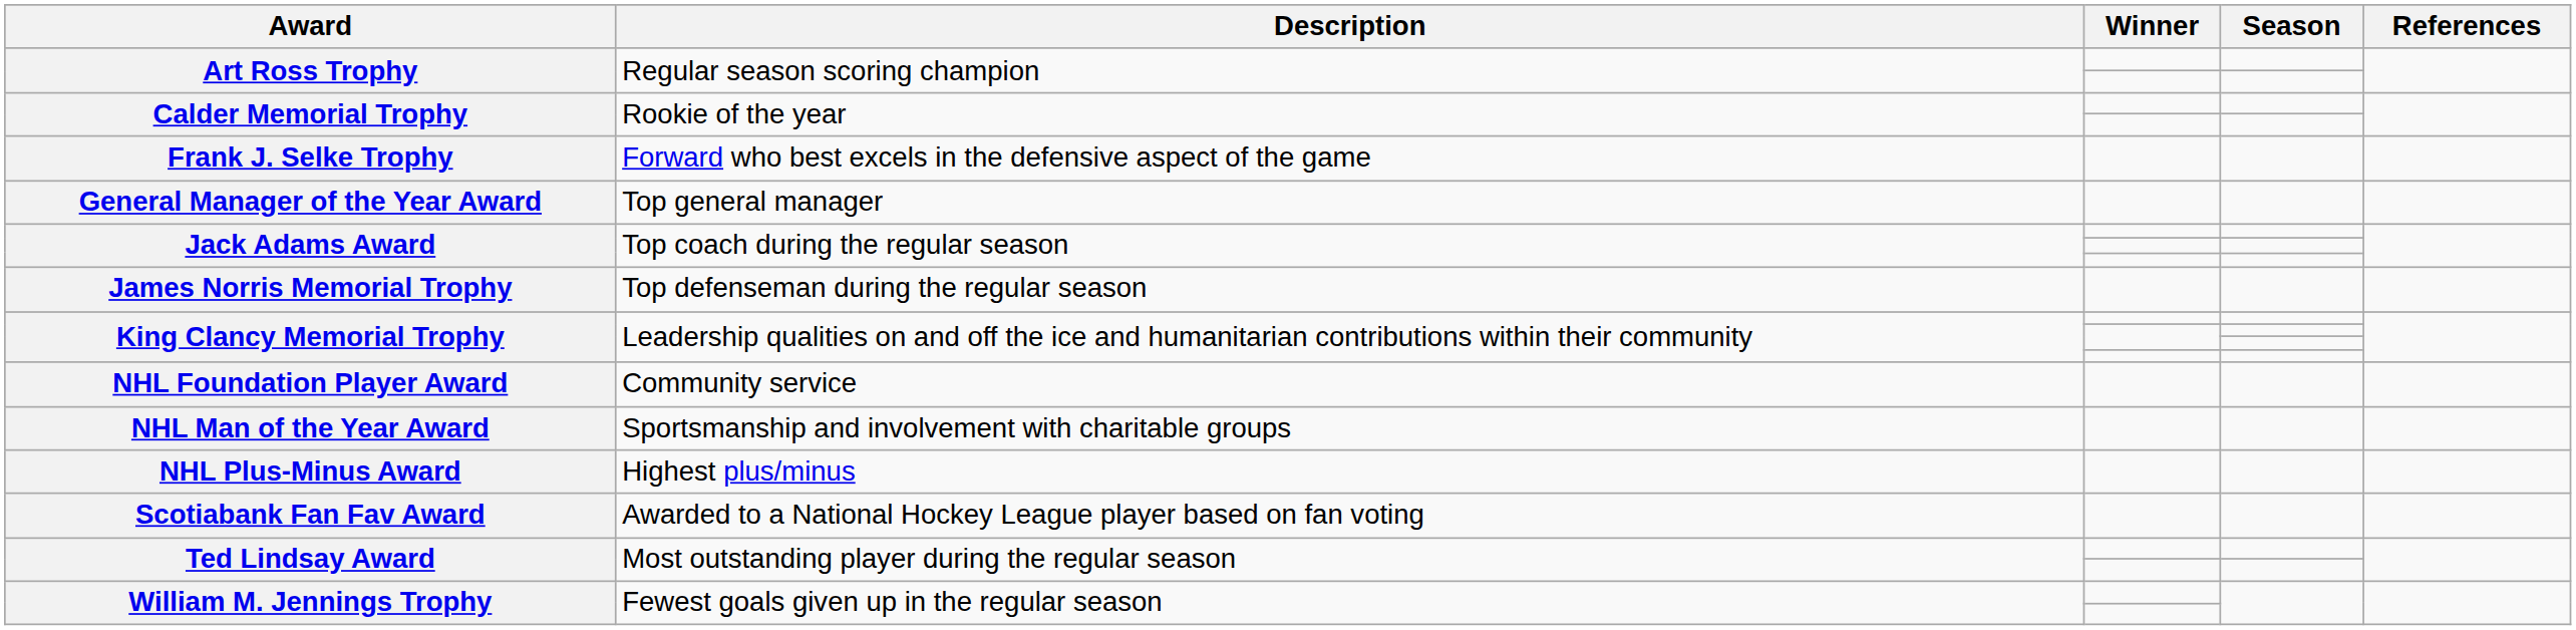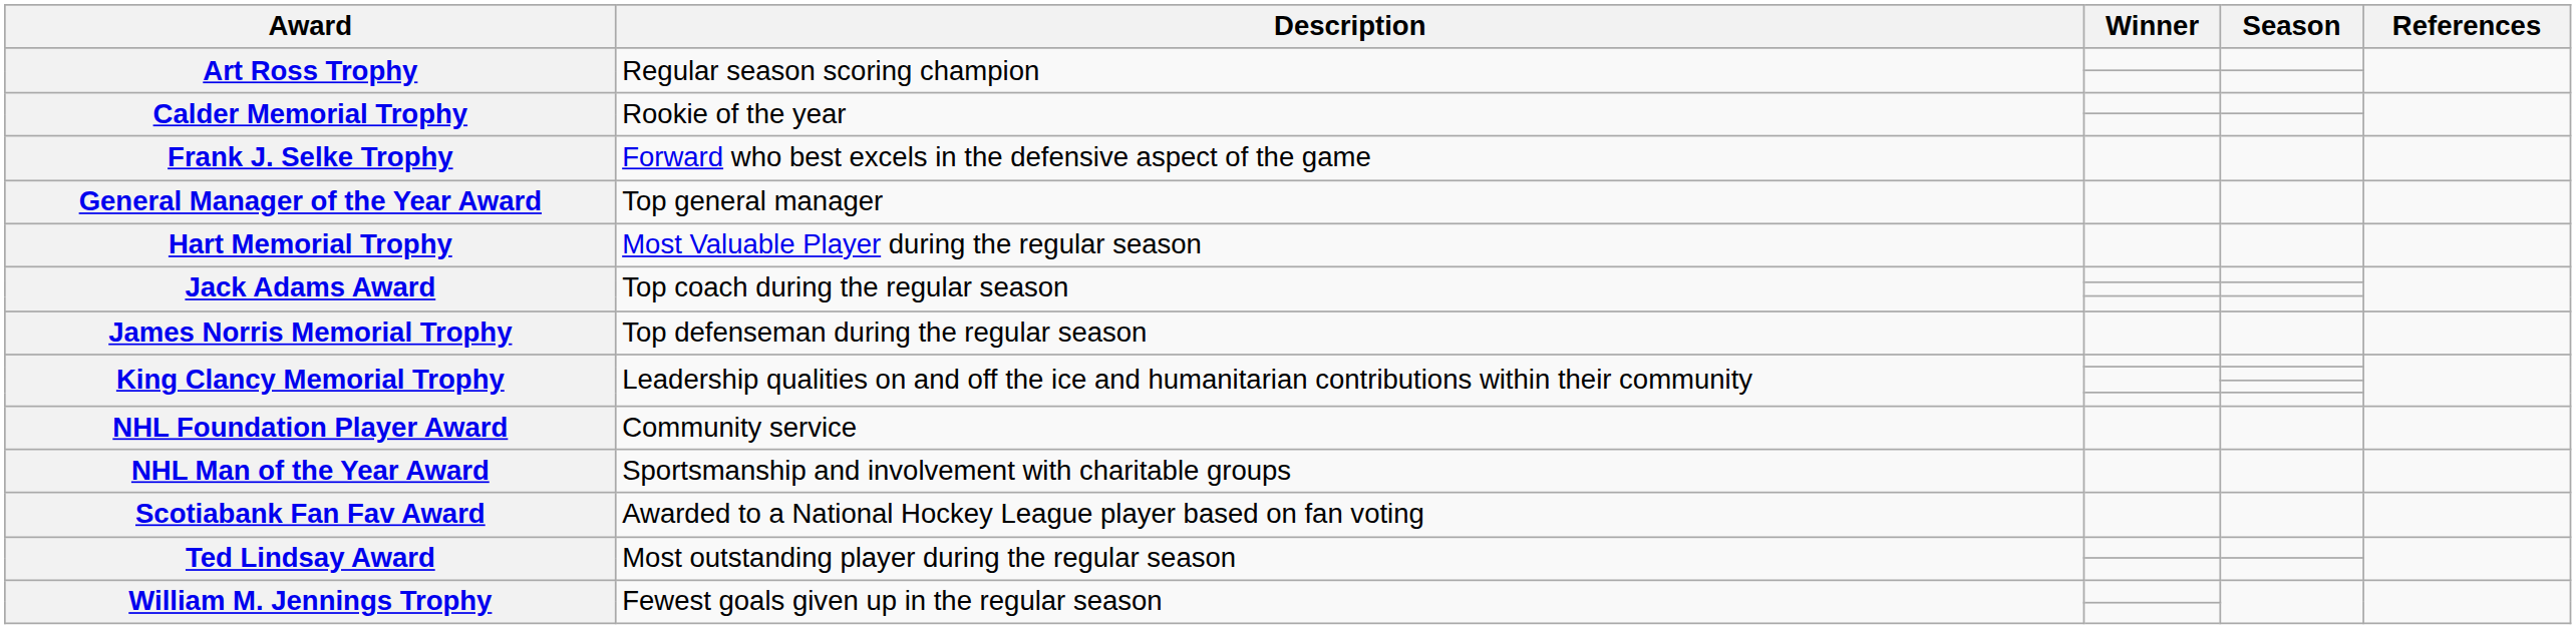+ row: Hart Memorial Trophy | Most Valuable Player during the regular season
- row: NHL Plus-Minus Award | Highest plus/minus
